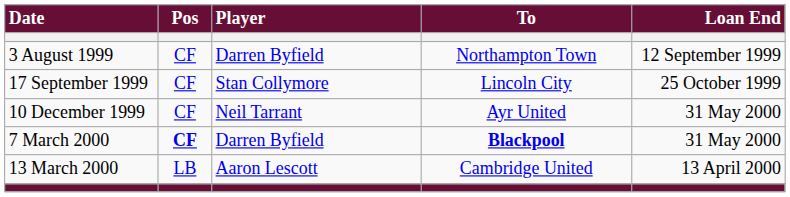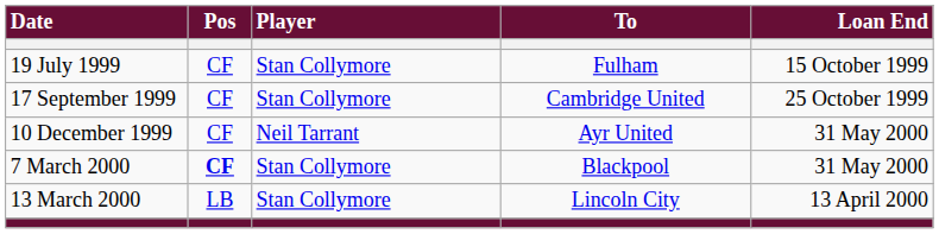+ row: 19 July 1999 | CF | Stan Collymore | Fulham | 15 October 1999
- row: 3 August 1999 | CF | Darren Byfield | Northampton Town | 12 September 1999
17 September 1999 | To: Lincoln City -> Cambridge United
7 March 2000 | Player: Darren Byfield -> Stan Collymore
7 March 2000 | To: bold -> normal
13 March 2000 | Player: Aaron Lescott -> Stan Collymore
13 March 2000 | To: Cambridge United -> Lincoln City
